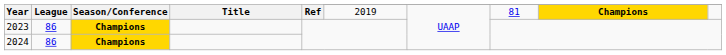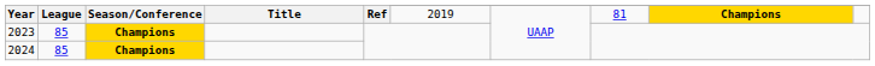2023 | League: 86 -> 85
2024 | League: 86 -> 85
